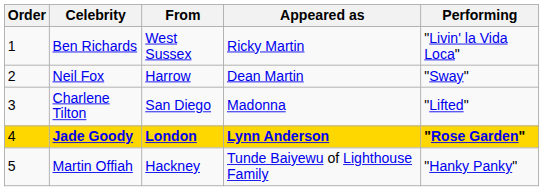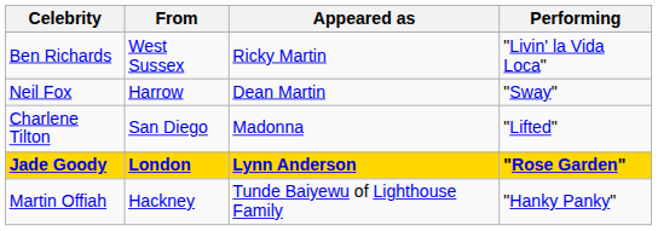- column: Order | 1 | 2 | 3 | 4 | 5
